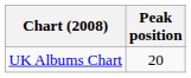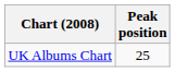UK Albums Chart | Peak position: 20 -> 25
